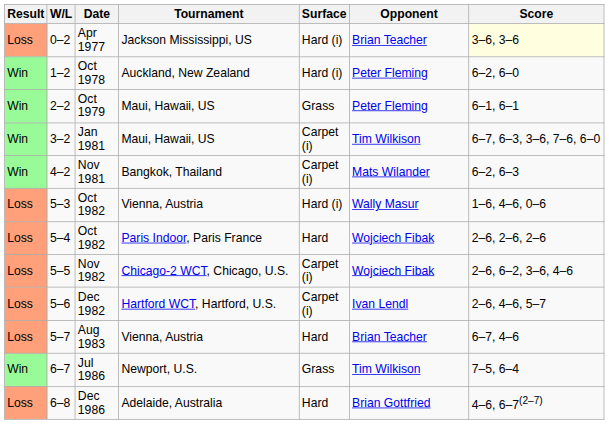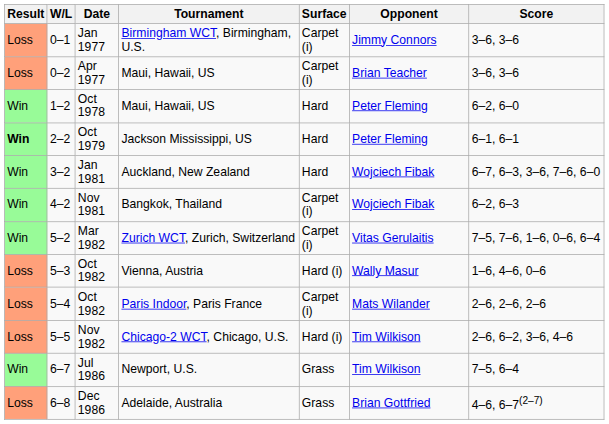+ row: Loss | 0–1 | Jan 1977 | Birmingham WCT, Birmingham, U.S. | Carpet (i) | Jimmy Connors | 3–6, 3–6
Apr 1977 | Tournament: Jackson Mississippi, US -> Maui, Hawaii, US
Apr 1977 | Surface: Hard (i) -> Carpet (i)
Apr 1977 | Score: lightyellow background -> no background
Oct 1978 | Tournament: Auckland, New Zealand -> Maui, Hawaii, US
Oct 1978 | Surface: Hard (i) -> Hard
Oct 1979 | Result: normal -> bold
Oct 1979 | Tournament: Maui, Hawaii, US -> Jackson Mississippi, US
Oct 1979 | Surface: Grass -> Hard
Jan 1981 | Tournament: Maui, Hawaii, US -> Auckland, New Zealand
Jan 1981 | Surface: Carpet (i) -> Hard
Jan 1981 | Opponent: Tim Wilkison -> Wojciech Fibak
Nov 1981 | Opponent: Mats Wilander -> Wojciech Fibak
+ row: Win | 5–2 | Mar 1982 | Zurich WCT, Zurich, Switzerland | Carpet (i) | Vitas Gerulaitis | 7–5, 7–6, 1–6, 0–6, 6–4
5–4 / Oct 1982 | Surface: Hard -> Carpet (i)
5–4 / Oct 1982 | Opponent: Wojciech Fibak -> Mats Wilander
Nov 1982 | Surface: Carpet (i) -> Hard (i)
Nov 1982 | Opponent: Wojciech Fibak -> Tim Wilkison
- row: Loss | 5–6 | Dec 1982 | Hartford WCT, Hartford, U.S. | Carpet (i) | Ivan Lendl | 2–6, 4–6, 5–7
- row: Loss | 5–7 | Aug 1983 | Vienna, Austria | Hard | Brian Teacher | 6–7, 4–6
Dec 1986 | Surface: Hard -> Grass
